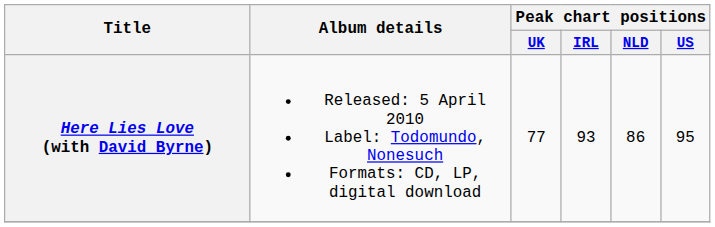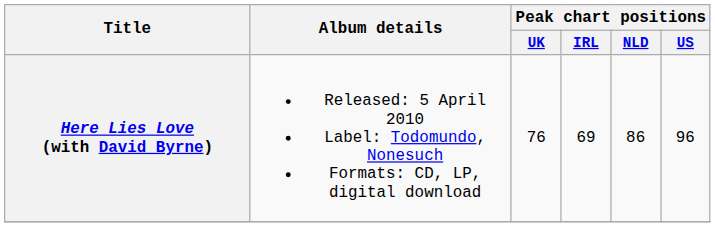Here Lies Love (with David Byrne) | Peak chart positions / UK: 77 -> 76
Here Lies Love (with David Byrne) | Peak chart positions / IRL: 93 -> 69
Here Lies Love (with David Byrne) | Peak chart positions / US: 95 -> 96
